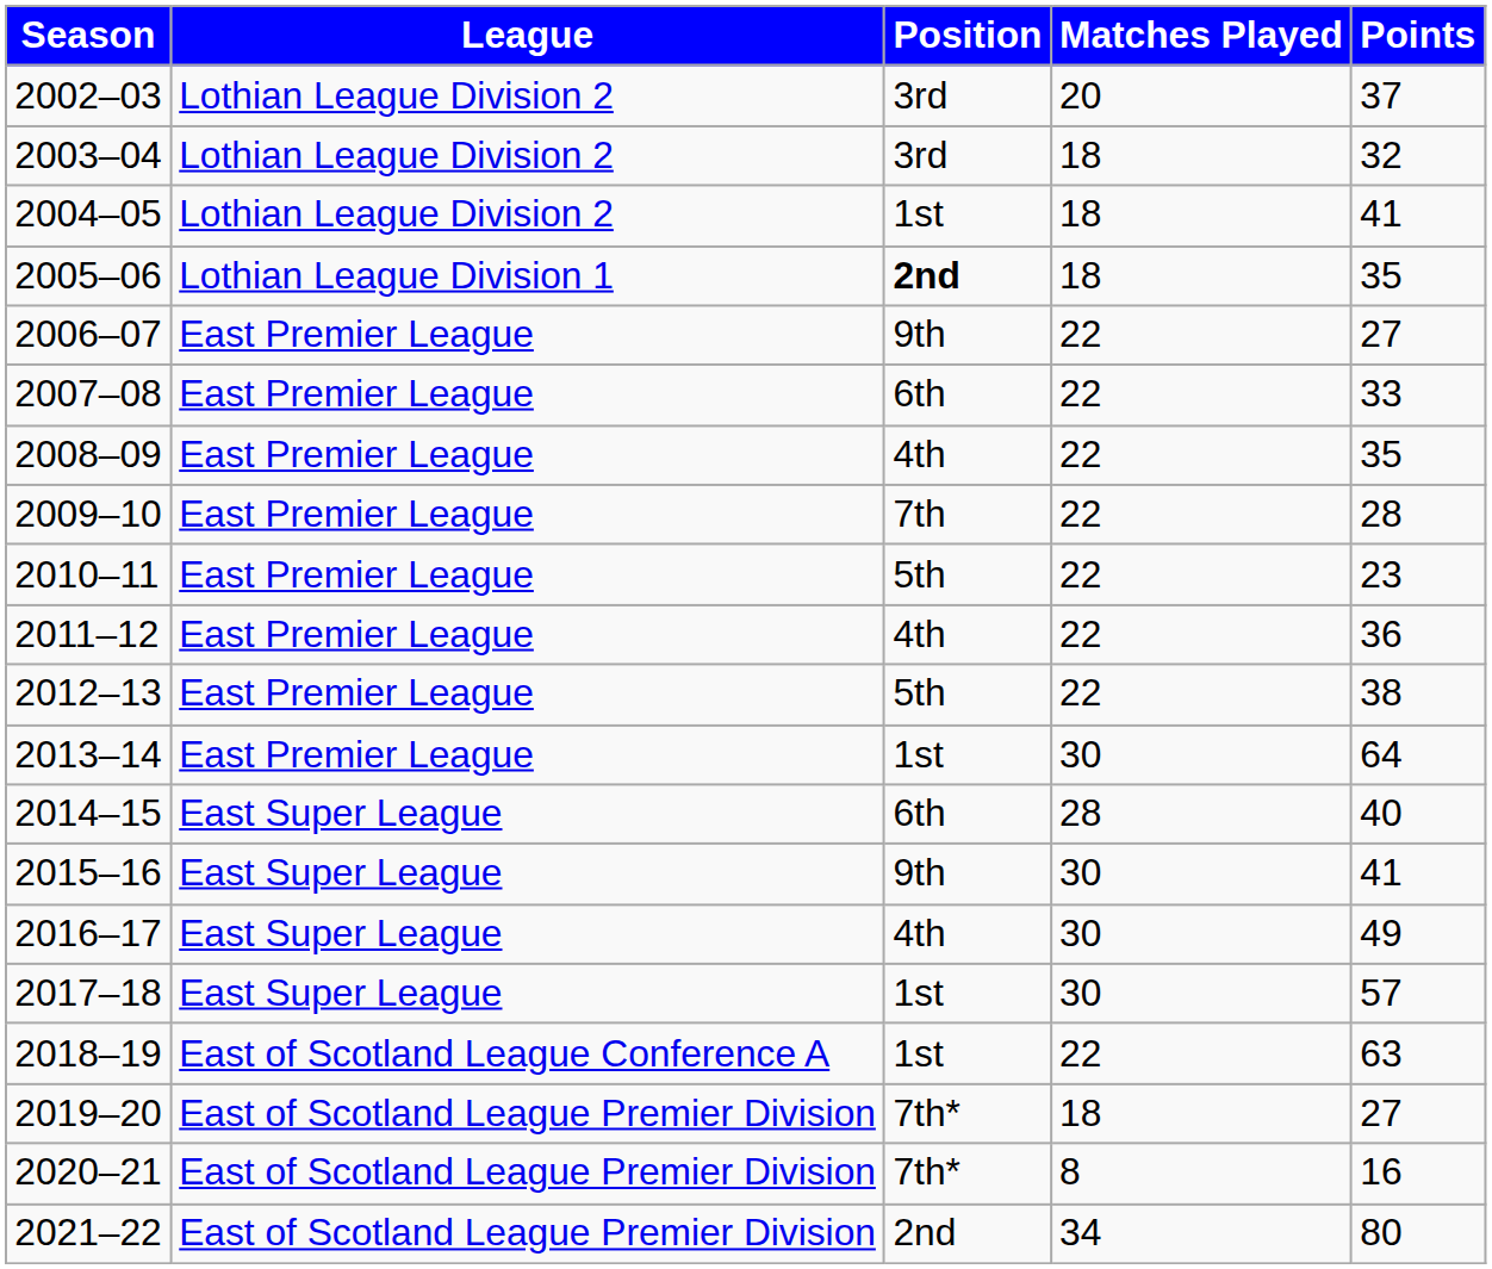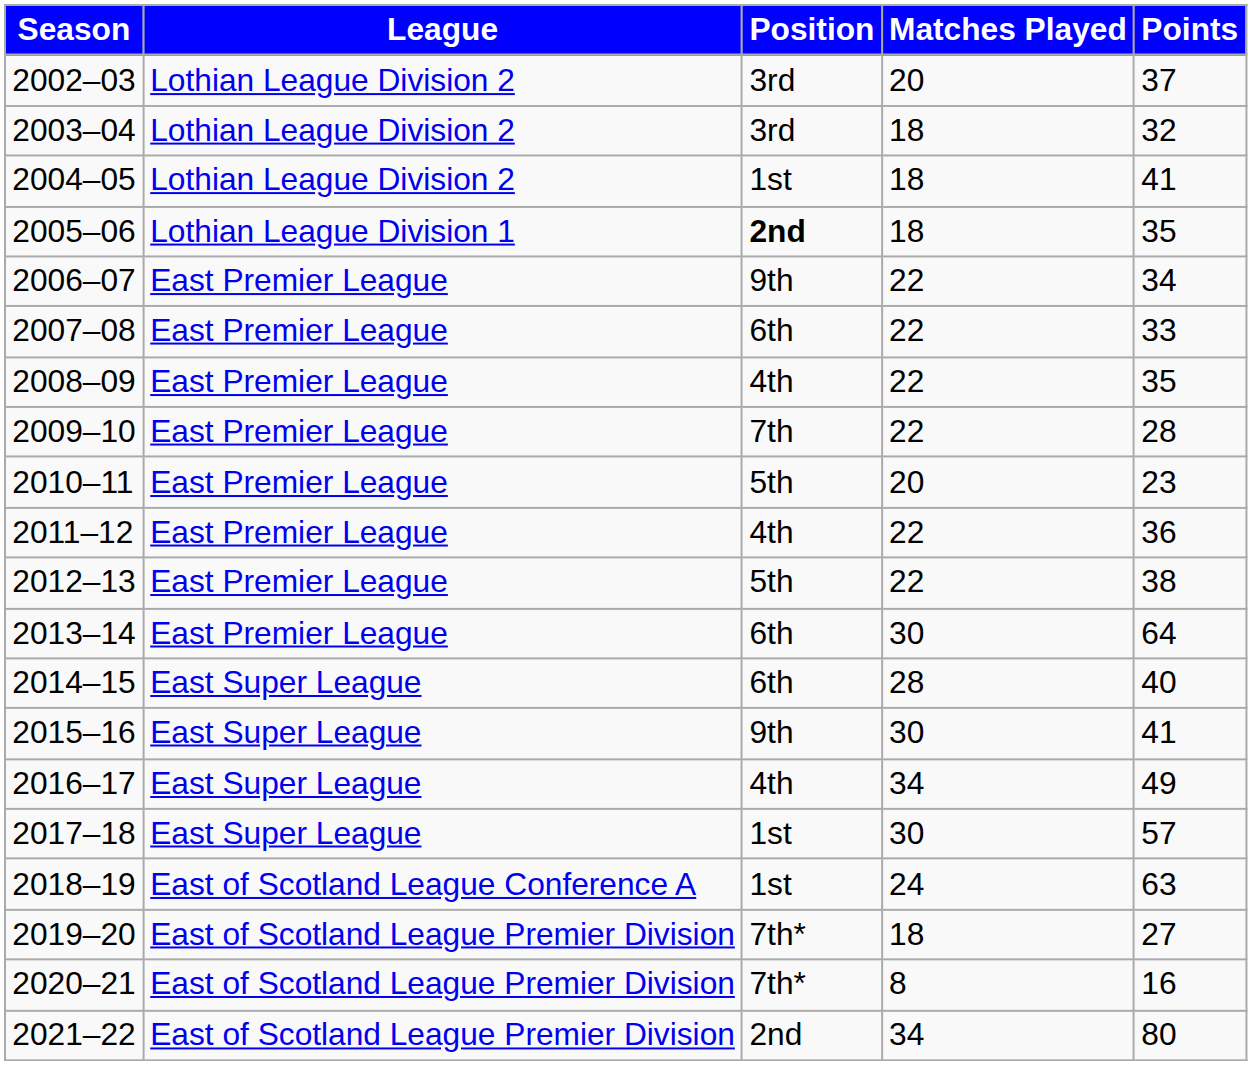2006–07 | Points: 27 -> 34
2010–11 | Matches Played: 22 -> 20
2013–14 | Position: 1st -> 6th
2016–17 | Matches Played: 30 -> 34
2018–19 | Matches Played: 22 -> 24
